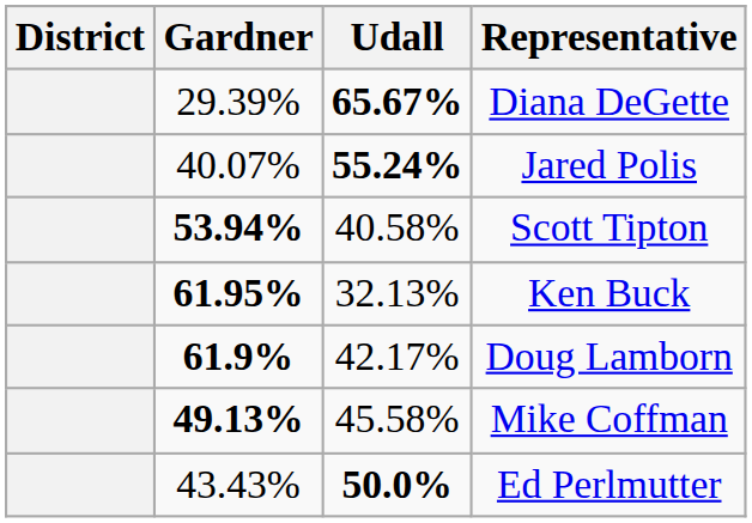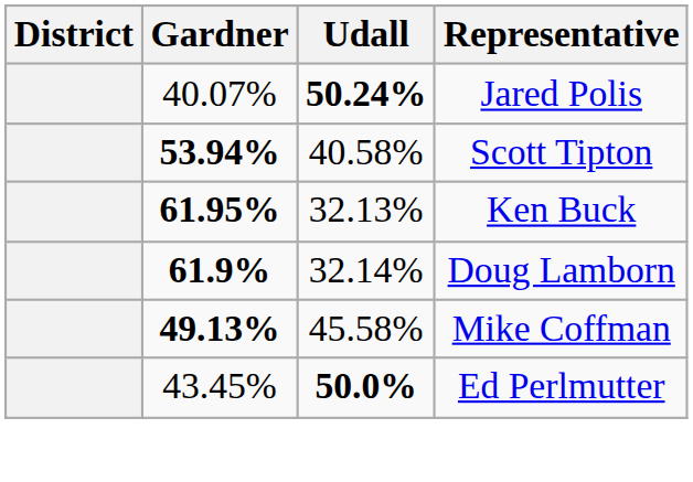- row: 29.39% | 65.67% | Diana DeGette
Jared Polis | Udall: 55.24% -> 50.24%
Doug Lamborn | Udall: 42.17% -> 32.14%
Ed Perlmutter | Gardner: 43.43% -> 43.45%
